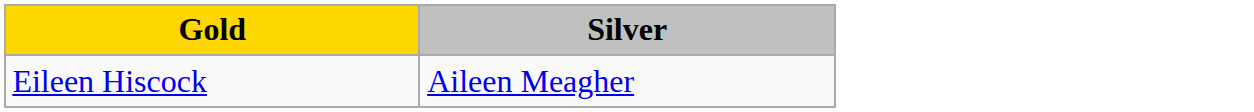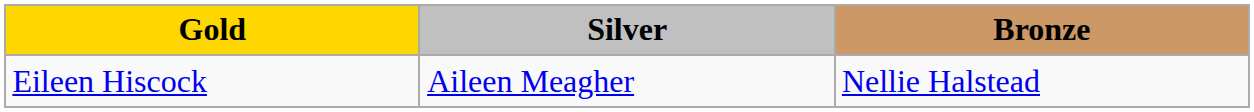+ column: Bronze | Nellie Halstead
